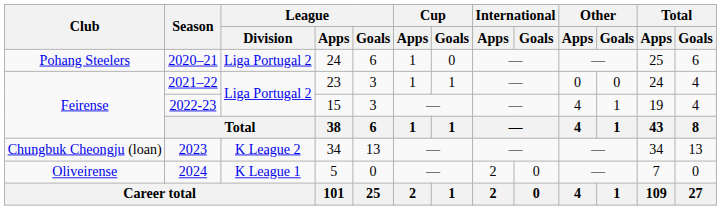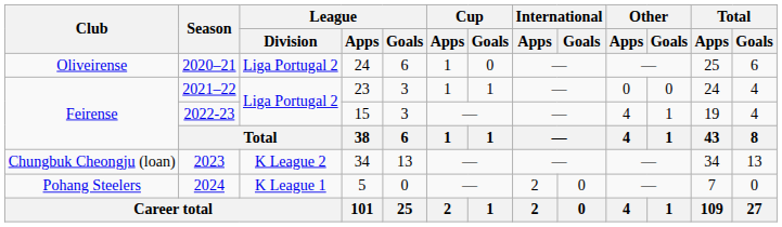2020–21 | Club: Pohang Steelers -> Oliveirense
2024 | Club: Oliveirense -> Pohang Steelers
